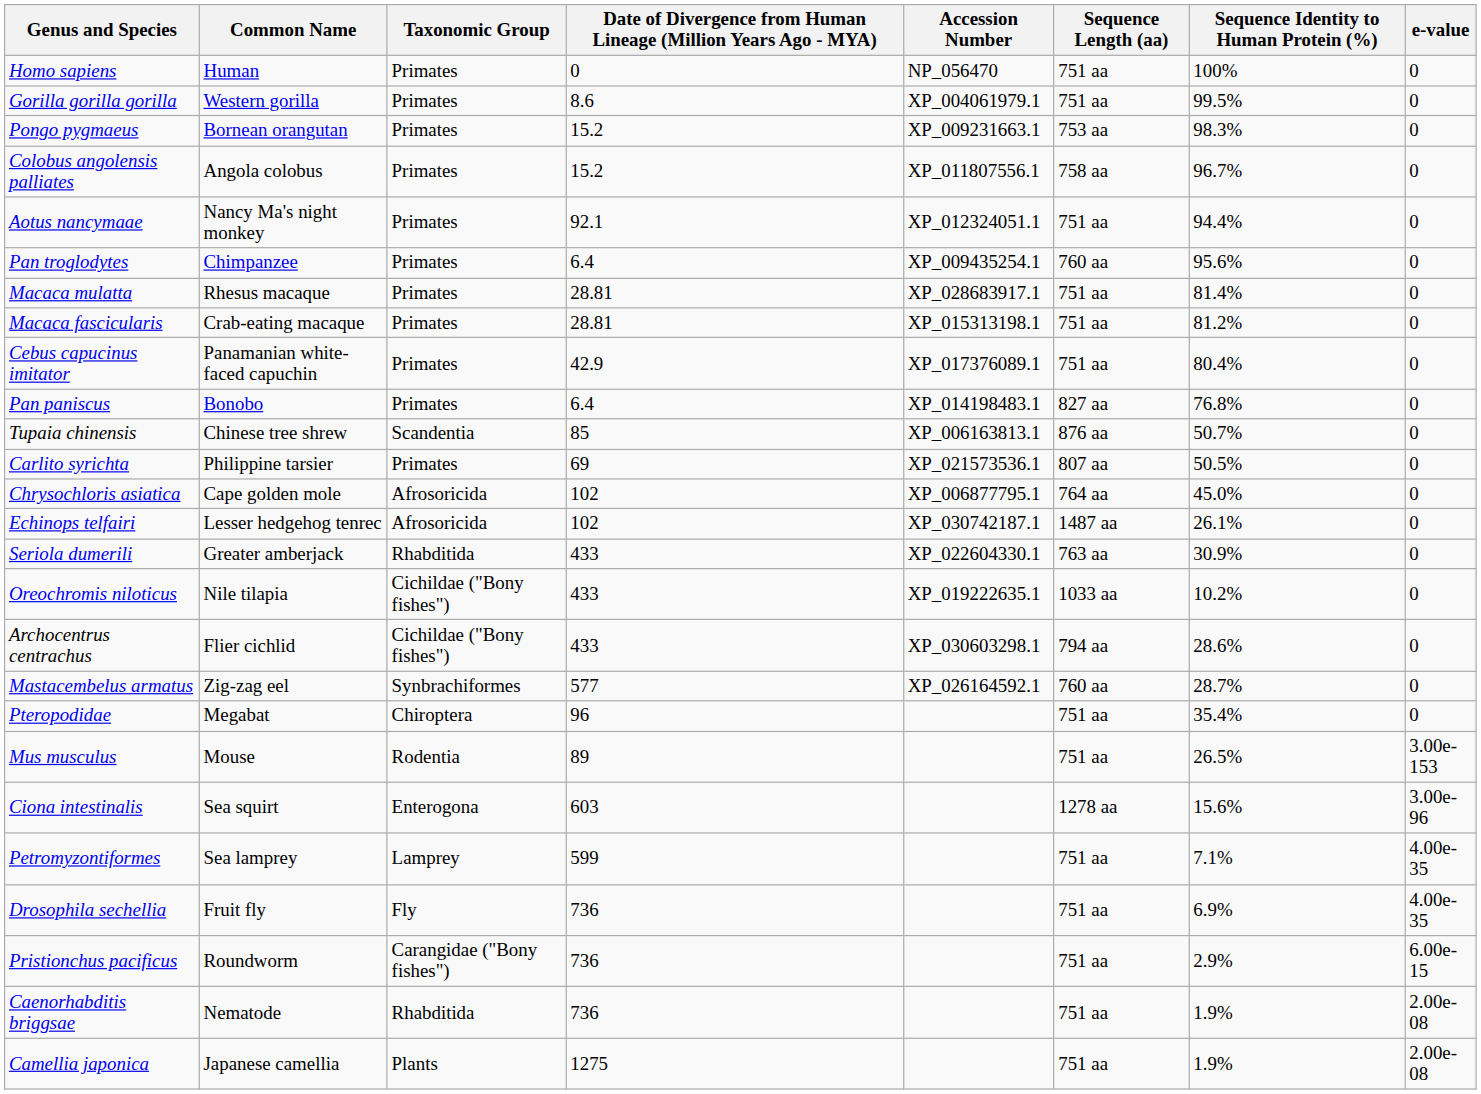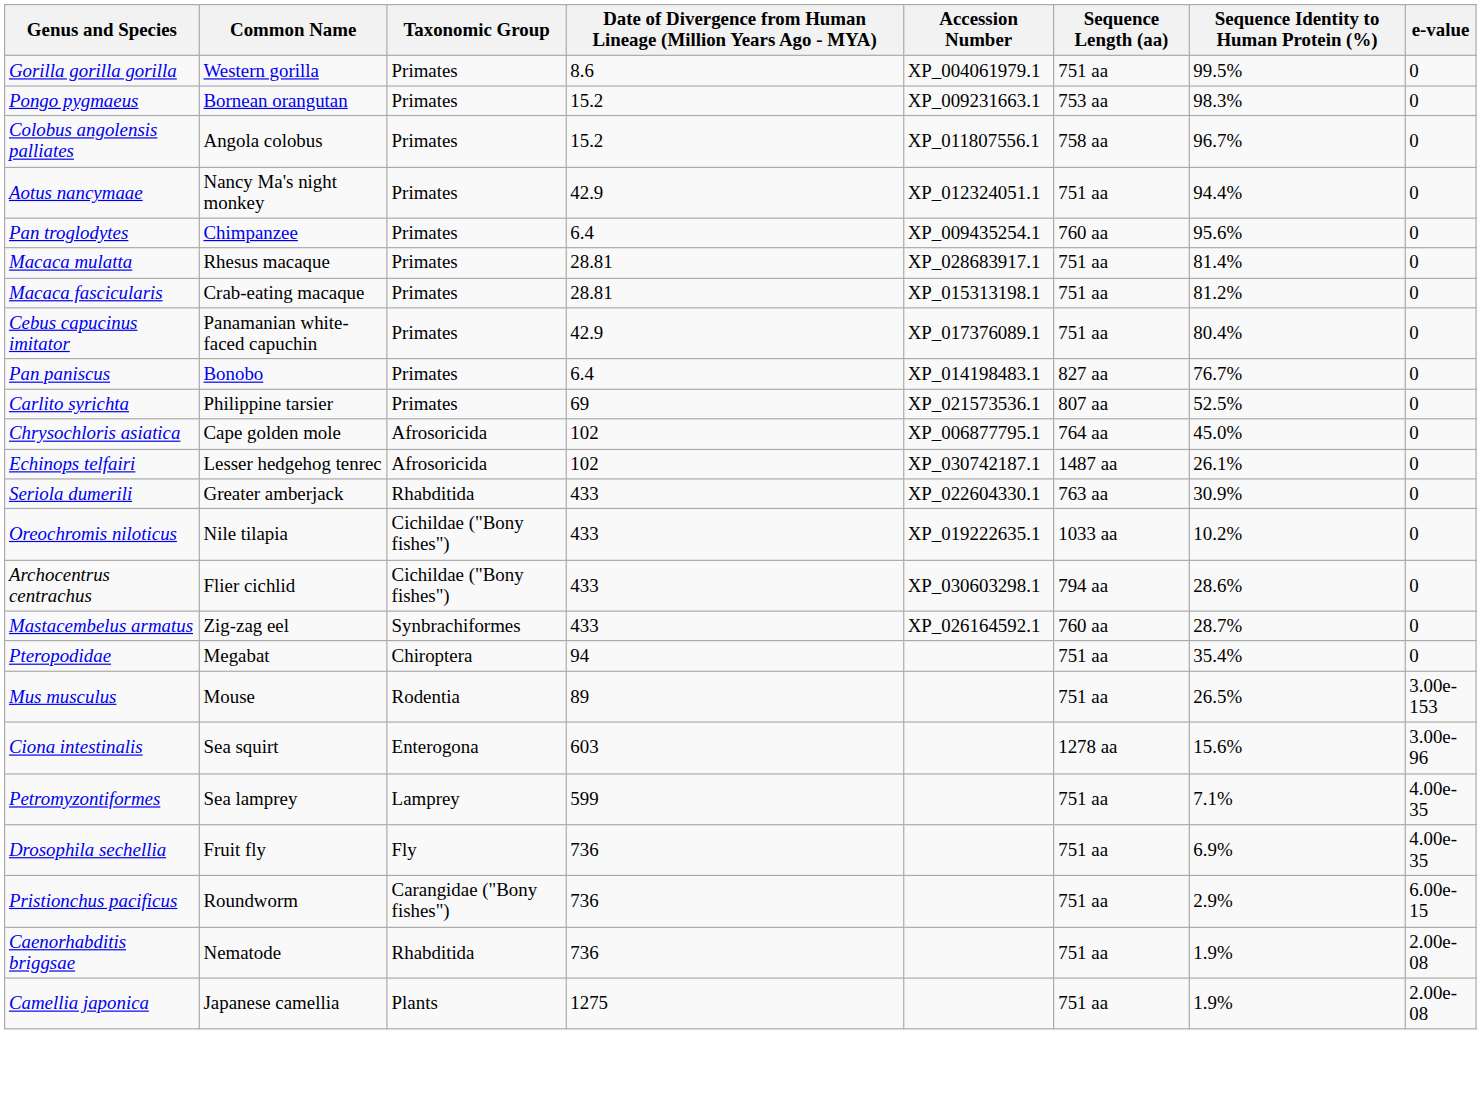- row: Homo sapiens | Human | Primates | 0 | NP_056470 | 751 aa | 100% | 0
Aotus nancymaae | column 4: 92.1 -> 42.9
Pan paniscus | Sequence Identity to Human Protein (%): 76.8% -> 76.7%
- row: Tupaia chinensis | Chinese tree shrew | Scandentia | 85 | XP_006163813.1 | 876 aa | 50.7% | 0
Carlito syrichta | Sequence Identity to Human Protein (%): 50.5% -> 52.5%
Mastacembelus armatus | column 4: 577 -> 433
Pteropodidae | column 4: 96 -> 94
